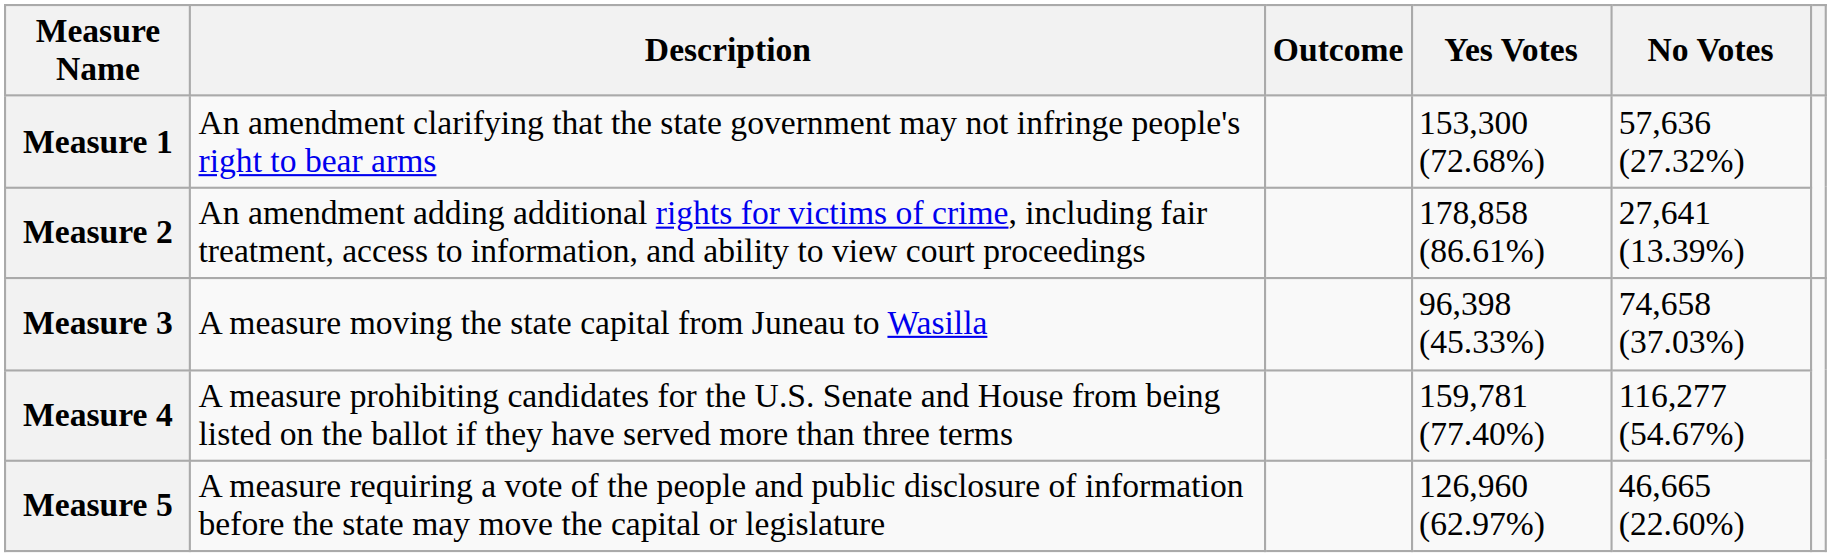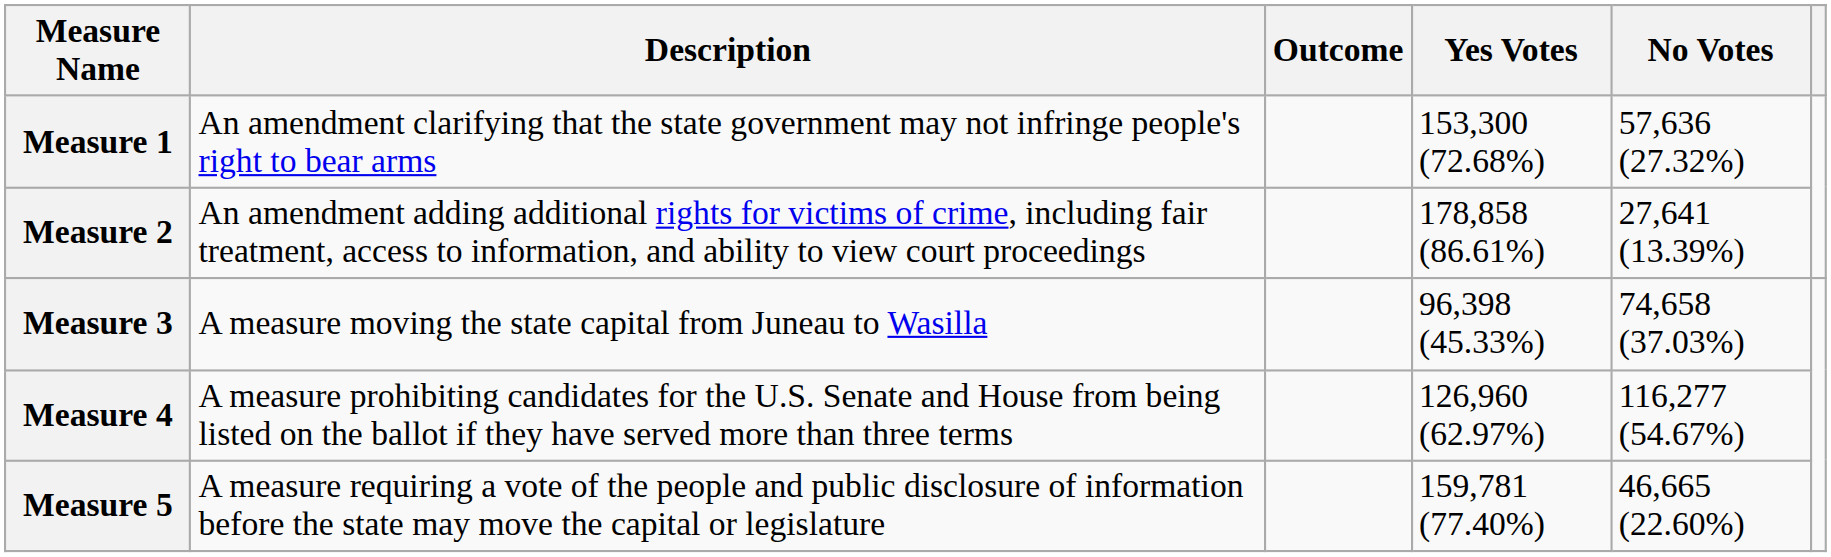Measure 4 | Yes Votes: 159,781 (77.40%) -> 126,960 (62.97%)
Measure 5 | Yes Votes: 126,960 (62.97%) -> 159,781 (77.40%)
